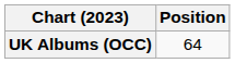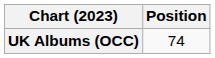UK Albums (OCC) | Position: 64 -> 74
